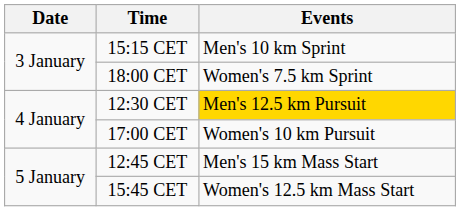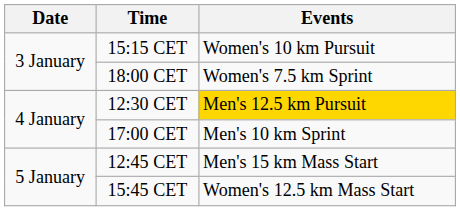15:15 CET | Events: Men's 10 km Sprint -> Women's 10 km Pursuit
17:00 CET | Events: Women's 10 km Pursuit -> Men's 10 km Sprint
